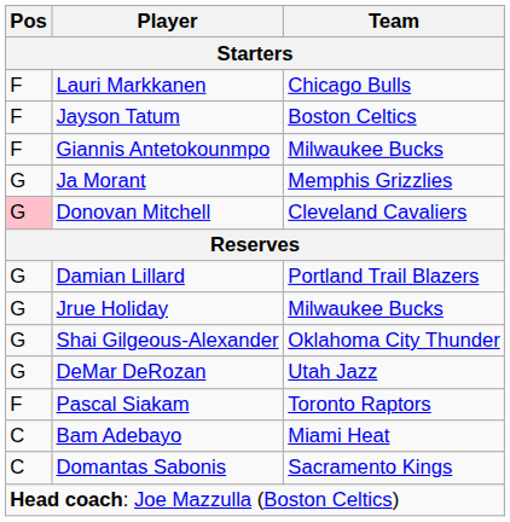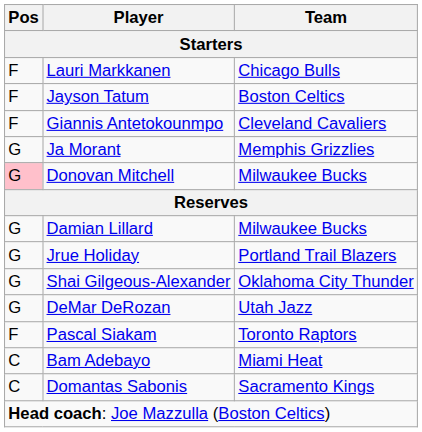Giannis Antetokounmpo | Team: Milwaukee Bucks -> Cleveland Cavaliers
Donovan Mitchell | Team: Cleveland Cavaliers -> Milwaukee Bucks
Damian Lillard | Team: Portland Trail Blazers -> Milwaukee Bucks
Jrue Holiday | Team: Milwaukee Bucks -> Portland Trail Blazers
